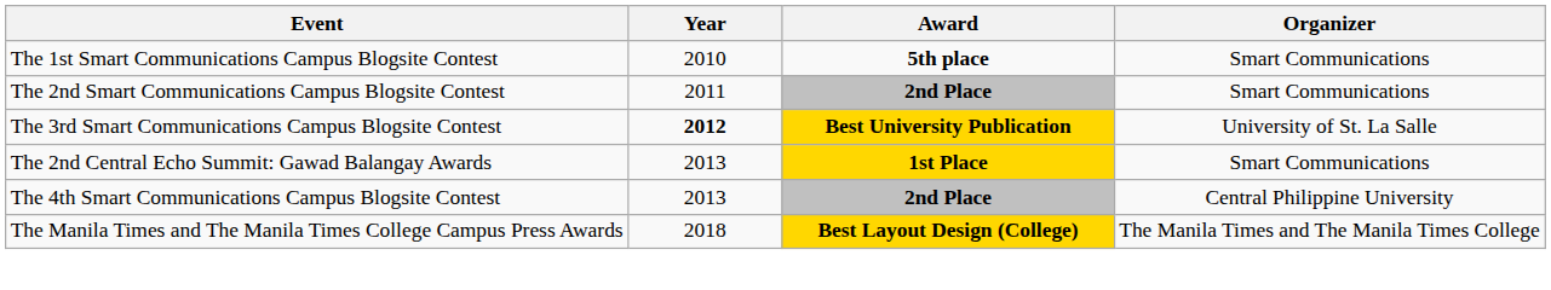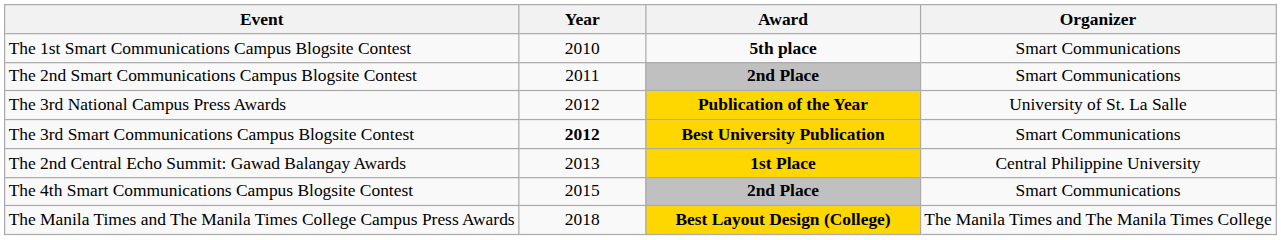+ row: The 3rd National Campus Press Awards | 2012 | Publication of the Year | University of St. La Salle
The 3rd Smart Communications Campus Blogsite Contest | Organizer: University of St. La Salle -> Smart Communications
The 2nd Central Echo Summit: Gawad Balangay Awards | Organizer: Smart Communications -> Central Philippine University
The 4th Smart Communications Campus Blogsite Contest | Year: 2013 -> 2015
The 4th Smart Communications Campus Blogsite Contest | Organizer: Central Philippine University -> Smart Communications
